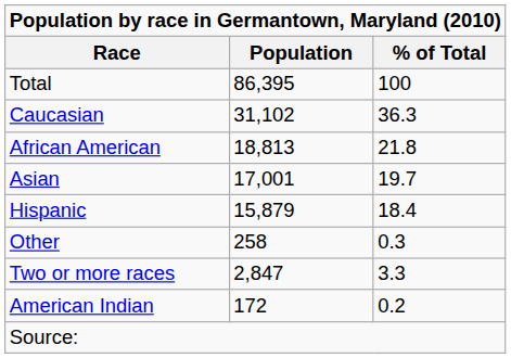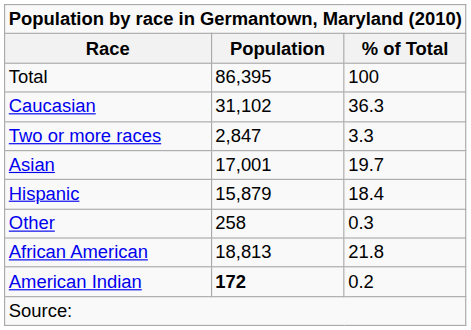rows swapped: African American <-> Two or more races
American Indian | Population: normal -> bold
